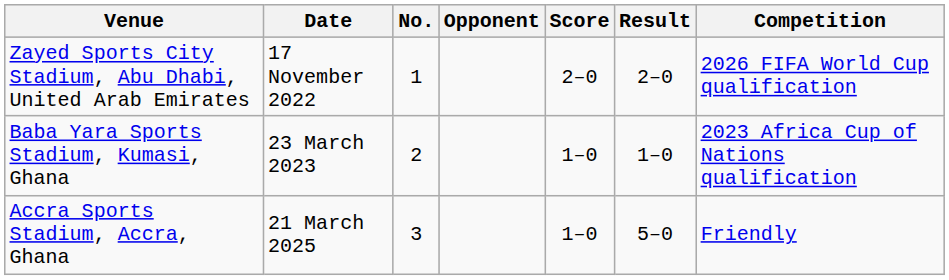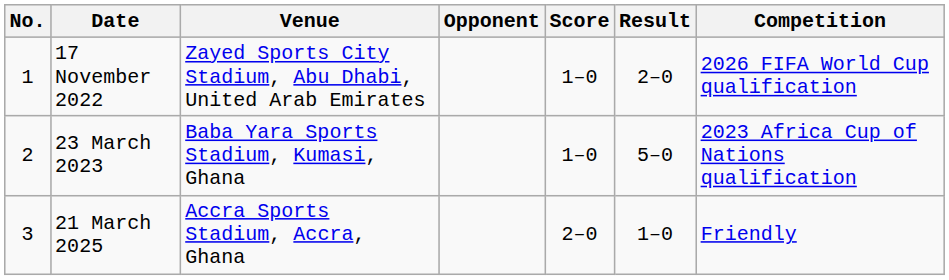columns swapped: No. <-> Venue
17 November 2022 | Score: 2–0 -> 1–0
23 March 2023 | Result: 1–0 -> 5–0
21 March 2025 | Score: 1–0 -> 2–0
21 March 2025 | Result: 5–0 -> 1–0
